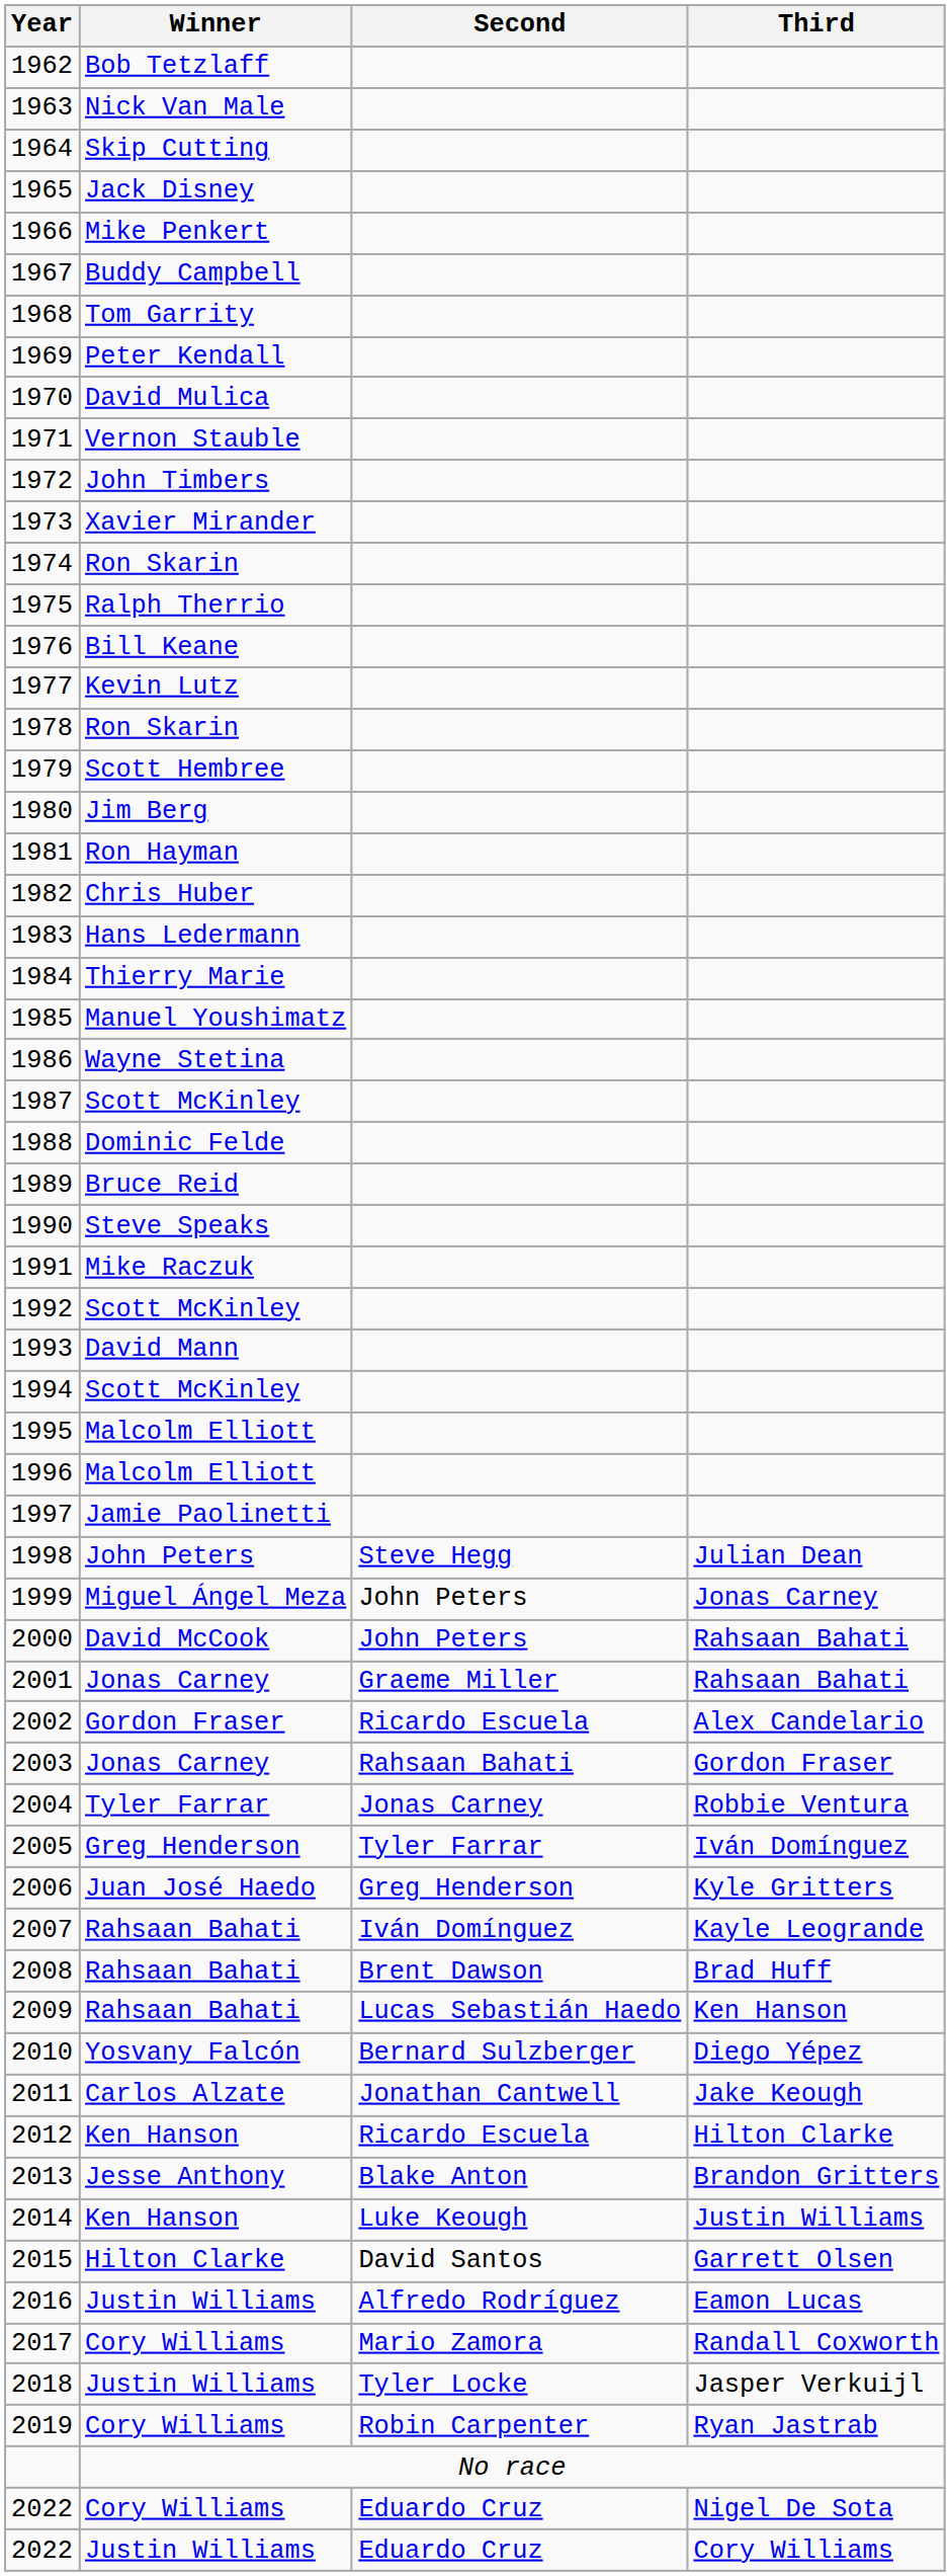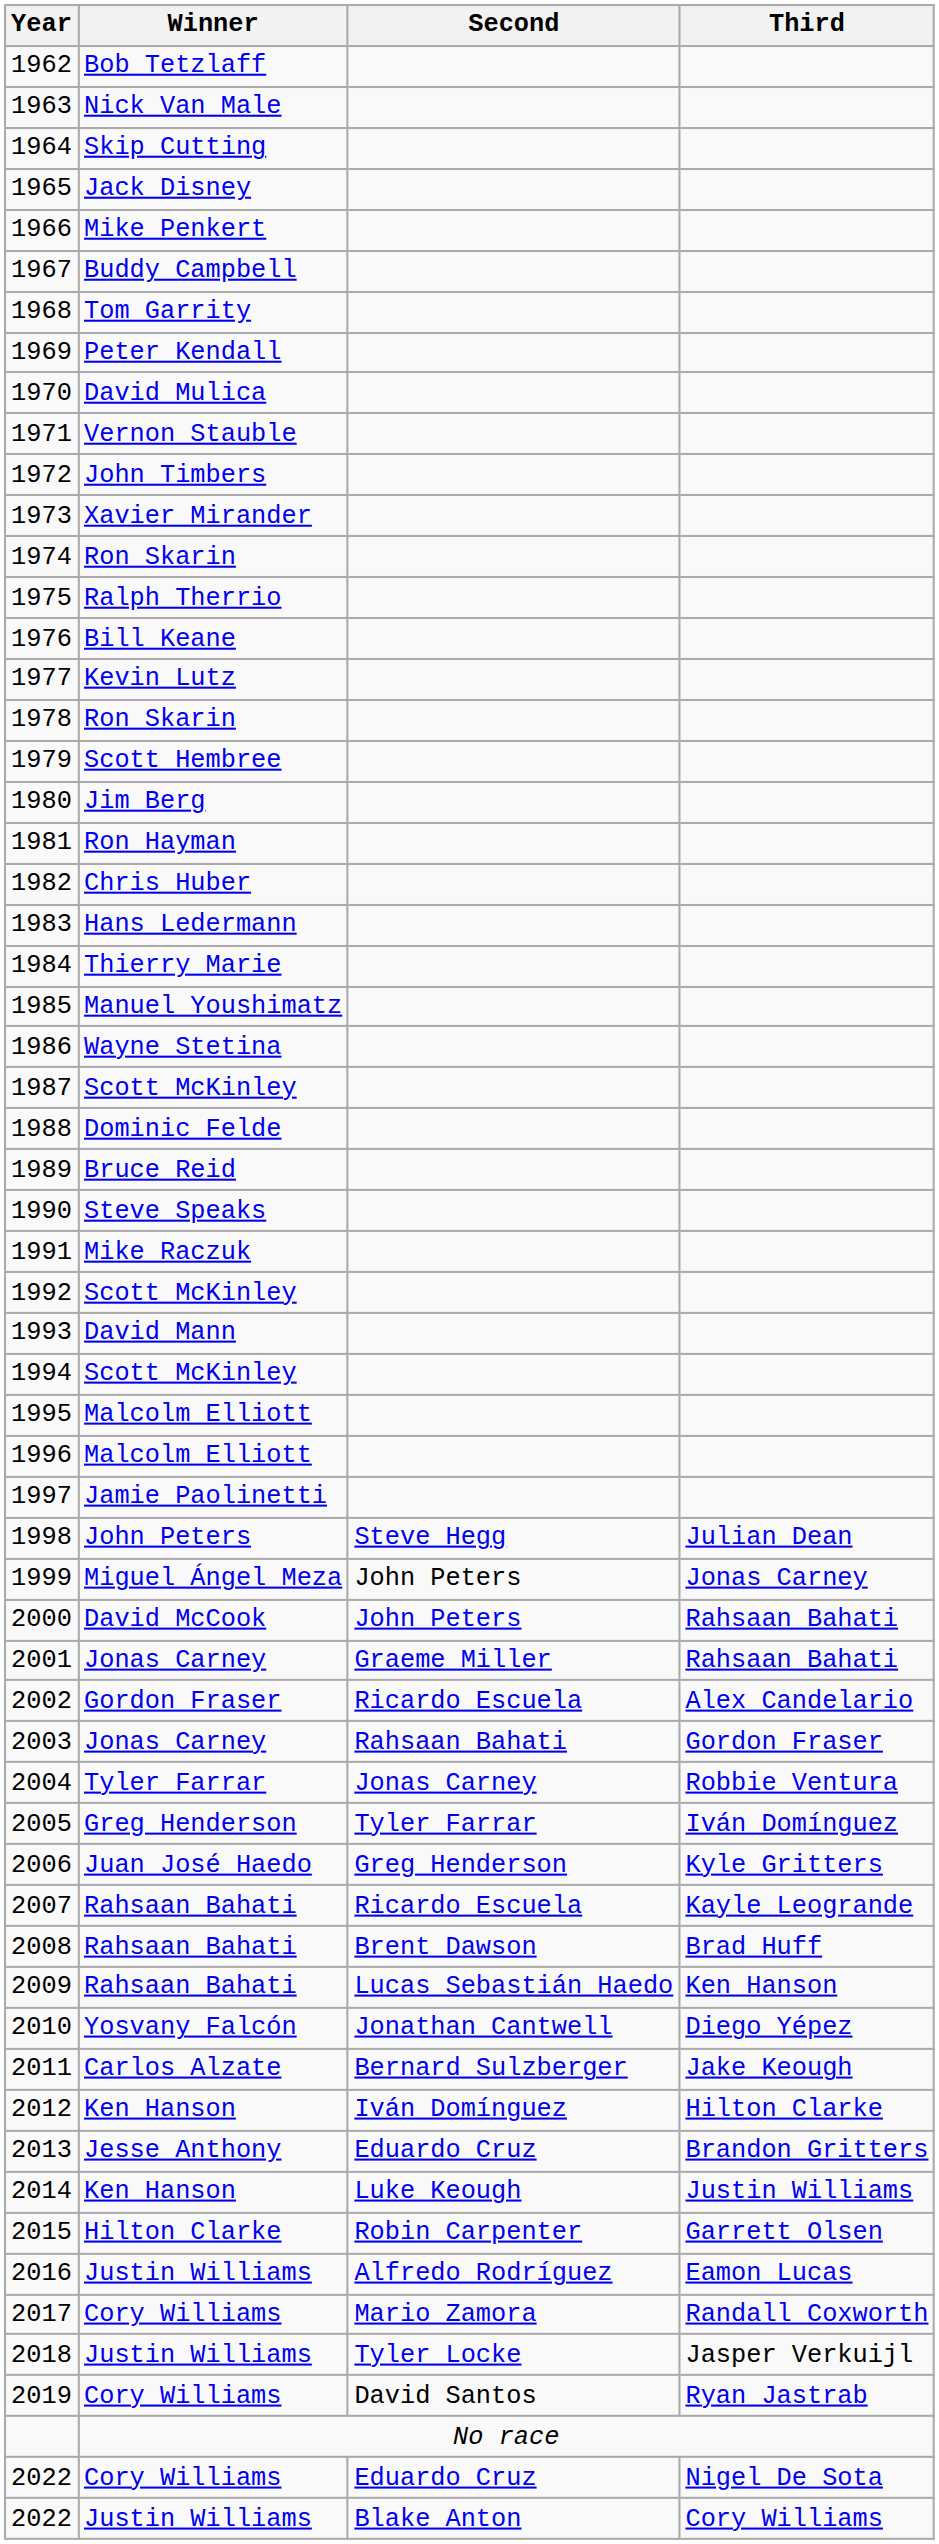2007 | Second: Iván Domínguez -> Ricardo Escuela
2010 | Second: Bernard Sulzberger -> Jonathan Cantwell
2011 | Second: Jonathan Cantwell -> Bernard Sulzberger
2012 | Second: Ricardo Escuela -> Iván Domínguez
2013 | Second: Blake Anton -> Eduardo Cruz
2015 | Second: David Santos -> Robin Carpenter
2019 | Second: Robin Carpenter -> David Santos
2022 / Justin Williams | Second: Eduardo Cruz -> Blake Anton
